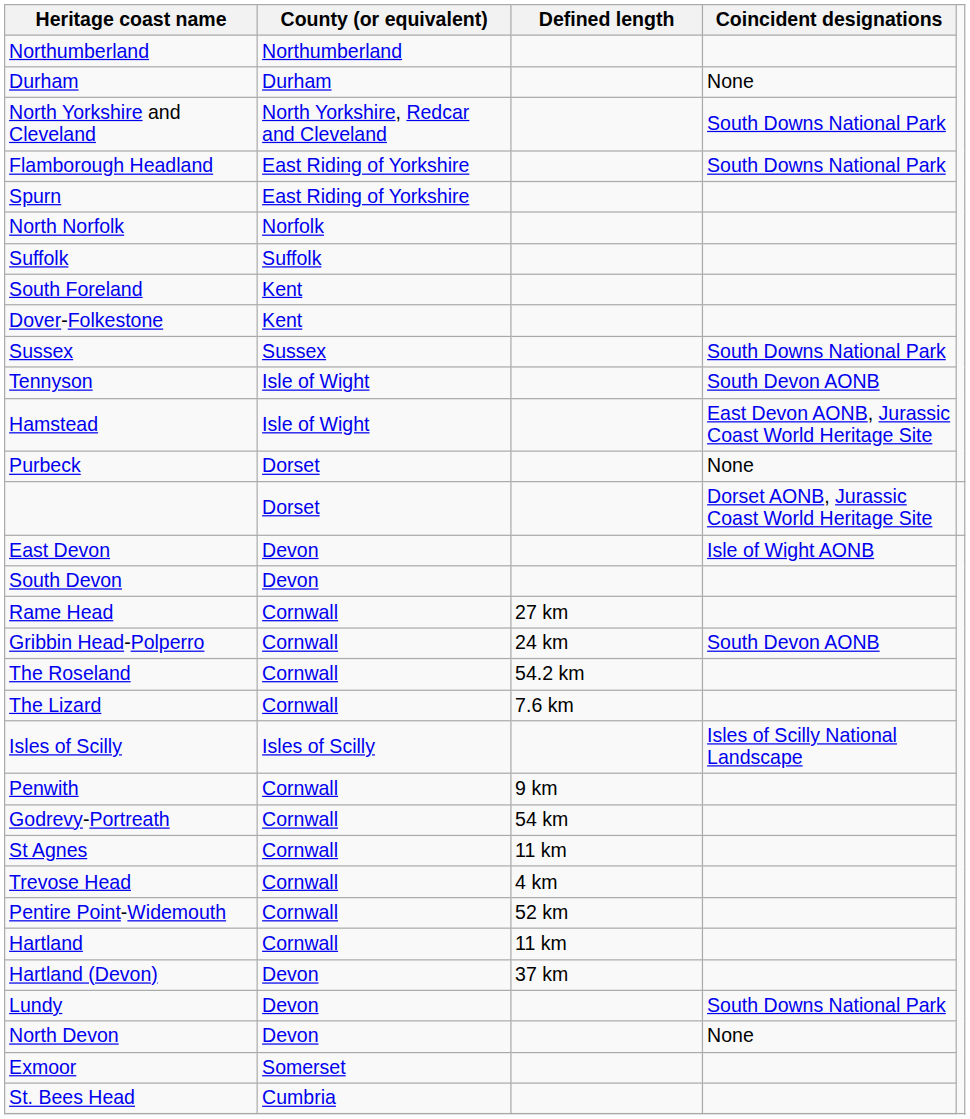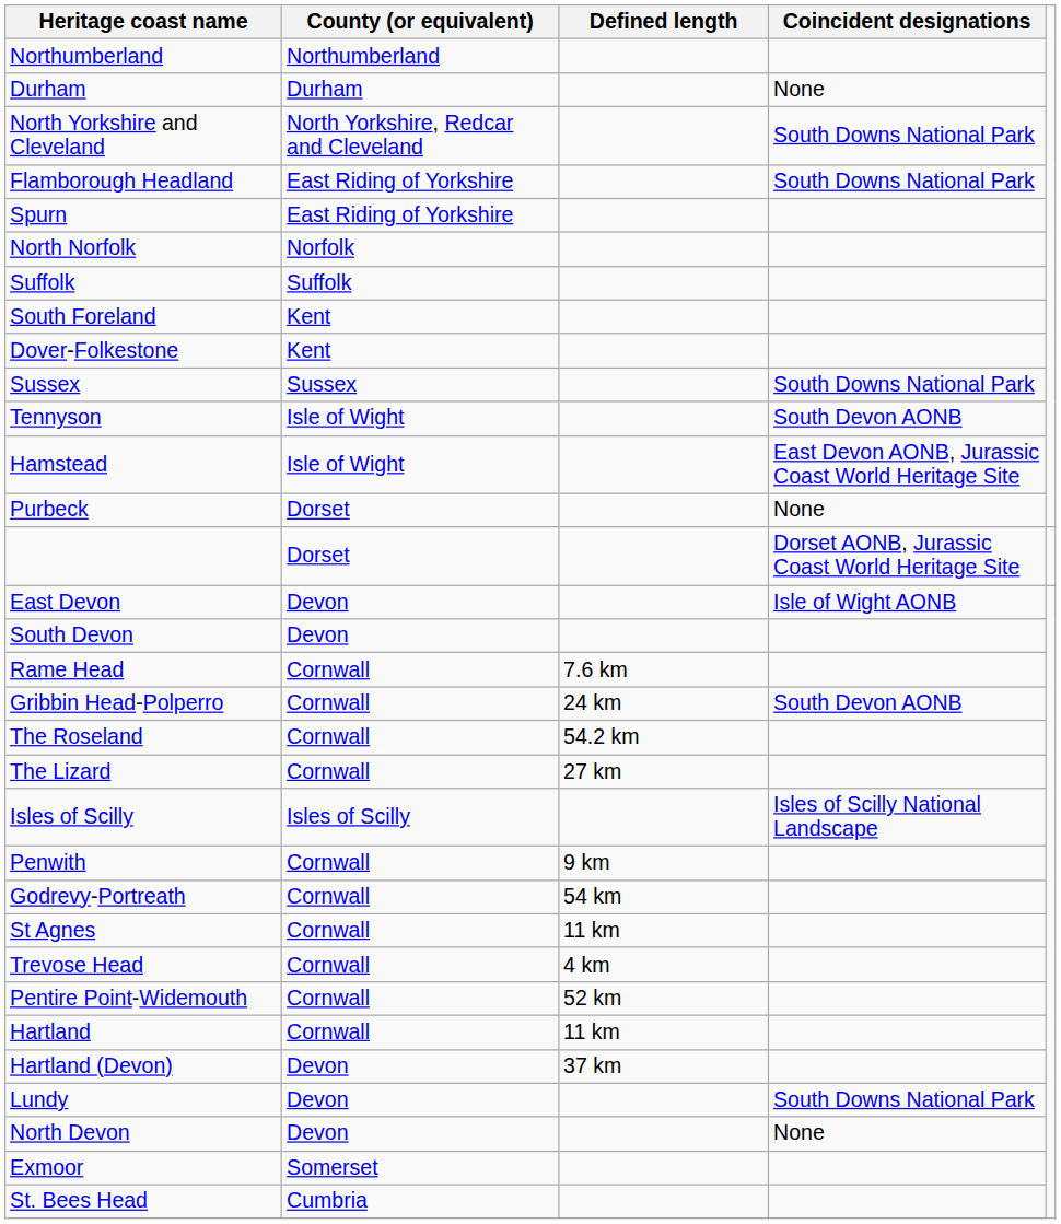Rame Head | Defined length: 27 km -> 7.6 km
The Lizard | Defined length: 7.6 km -> 27 km
